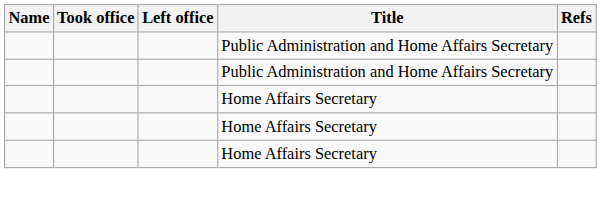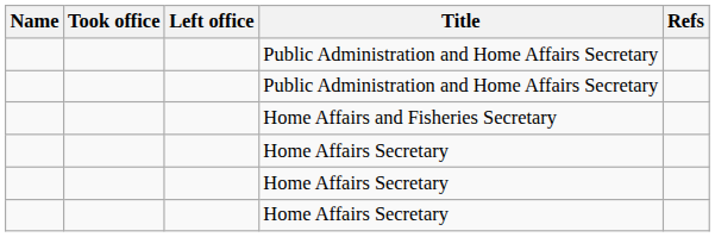+ row: Home Affairs and Fisheries Secretary
